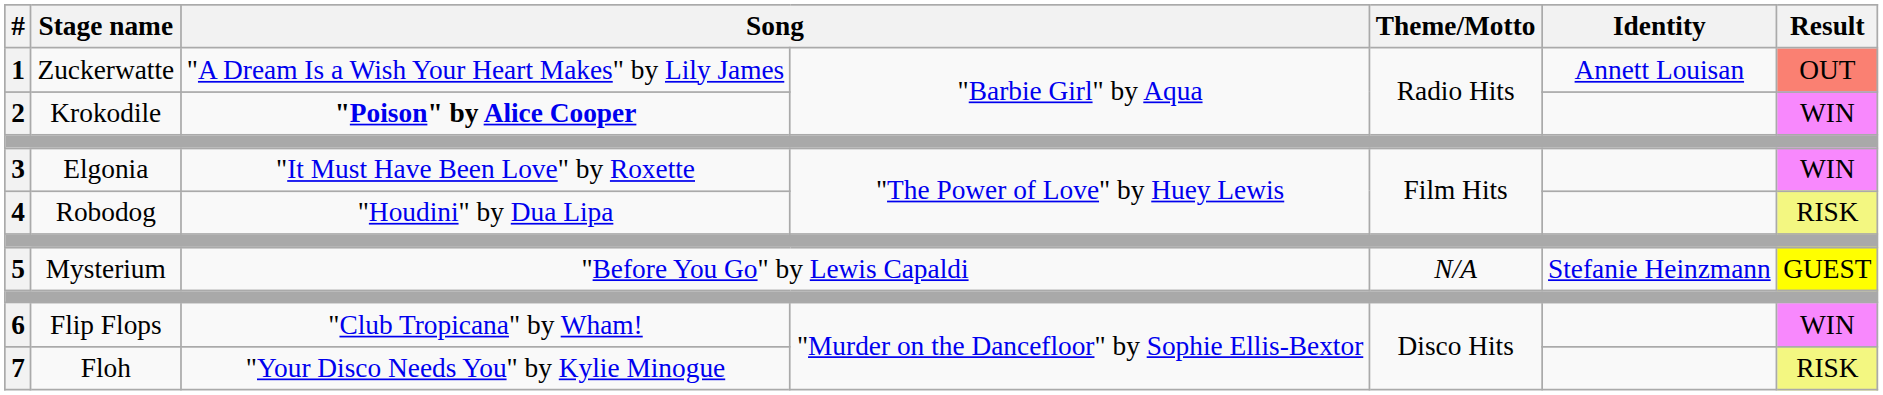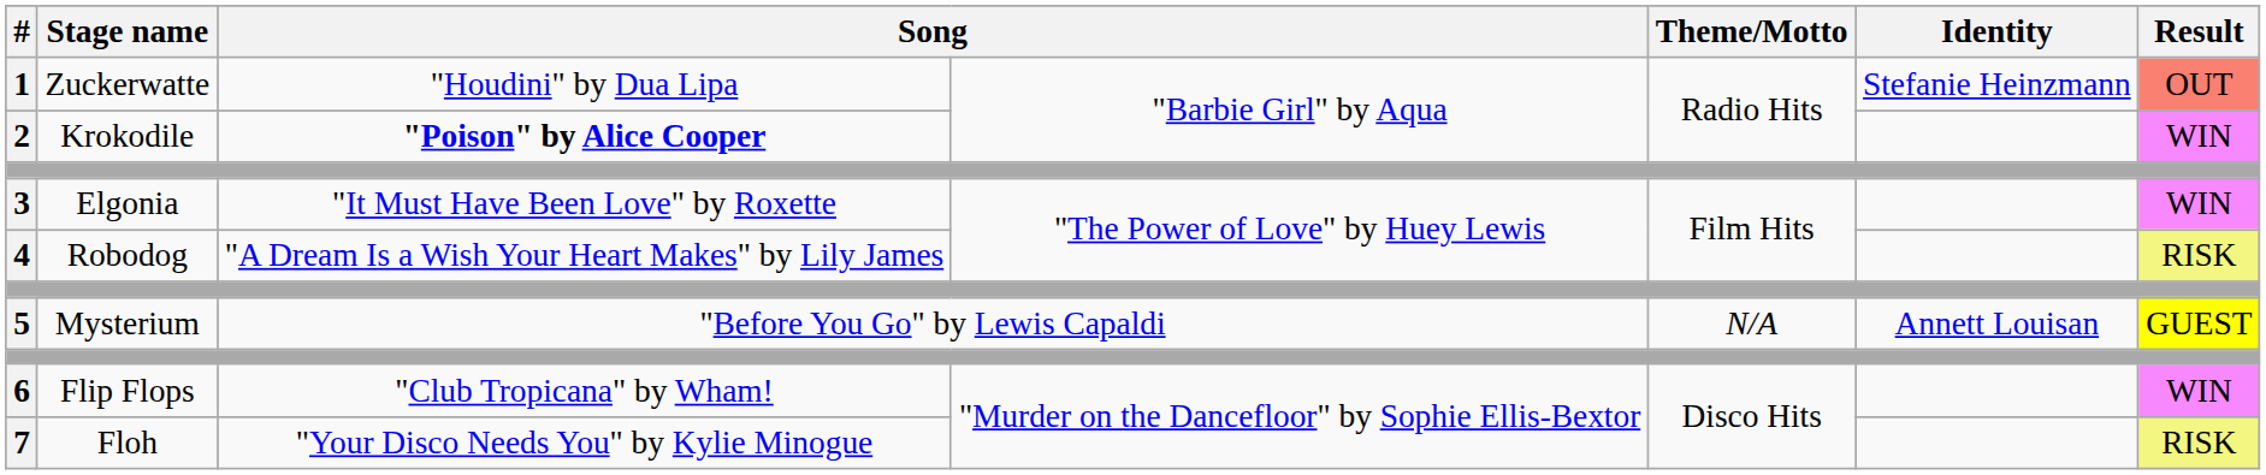1 | column 3: "A Dream Is a Wish Your Heart Makes" by Lily James -> "Houdini" by Dua Lipa
1 | Identity: Annett Louisan -> Stefanie Heinzmann
4 | column 3: "Houdini" by Dua Lipa -> "A Dream Is a Wish Your Heart Makes" by Lily James
5 | Identity: Stefanie Heinzmann -> Annett Louisan
